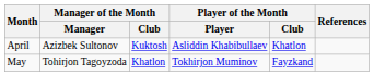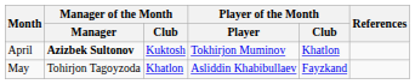April | Manager of the Month / Manager: normal -> bold
April | Player of the Month / Player: Asliddin Khabibullaev -> Tokhirjon Muminov
May | Player of the Month / Player: Tokhirjon Muminov -> Asliddin Khabibullaev
